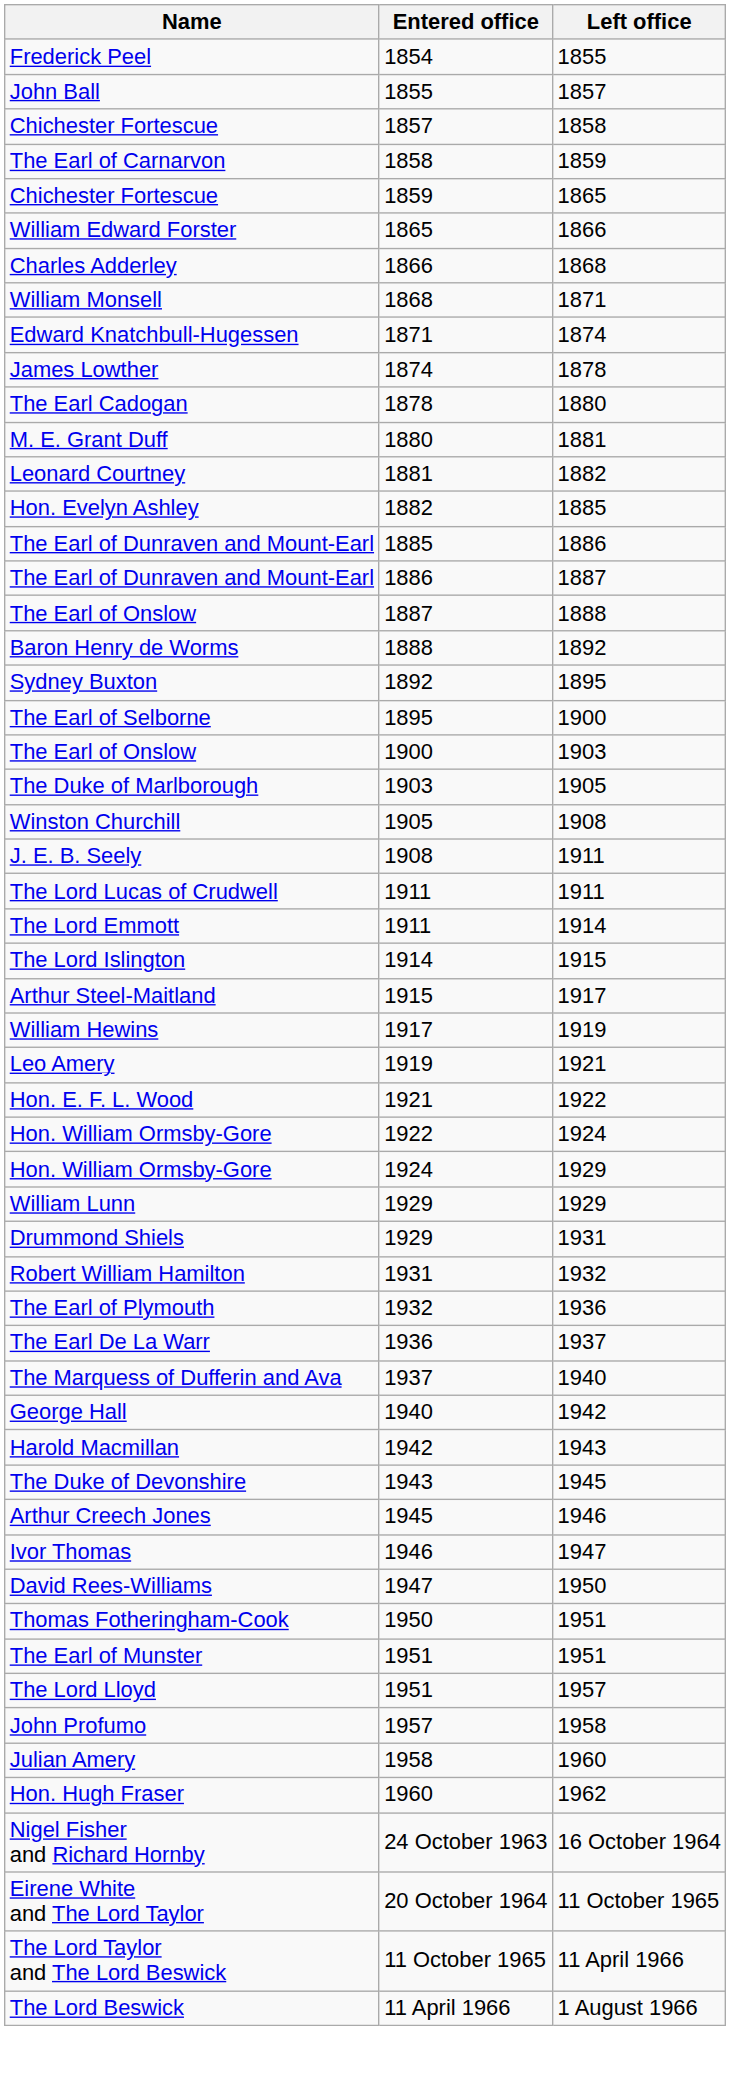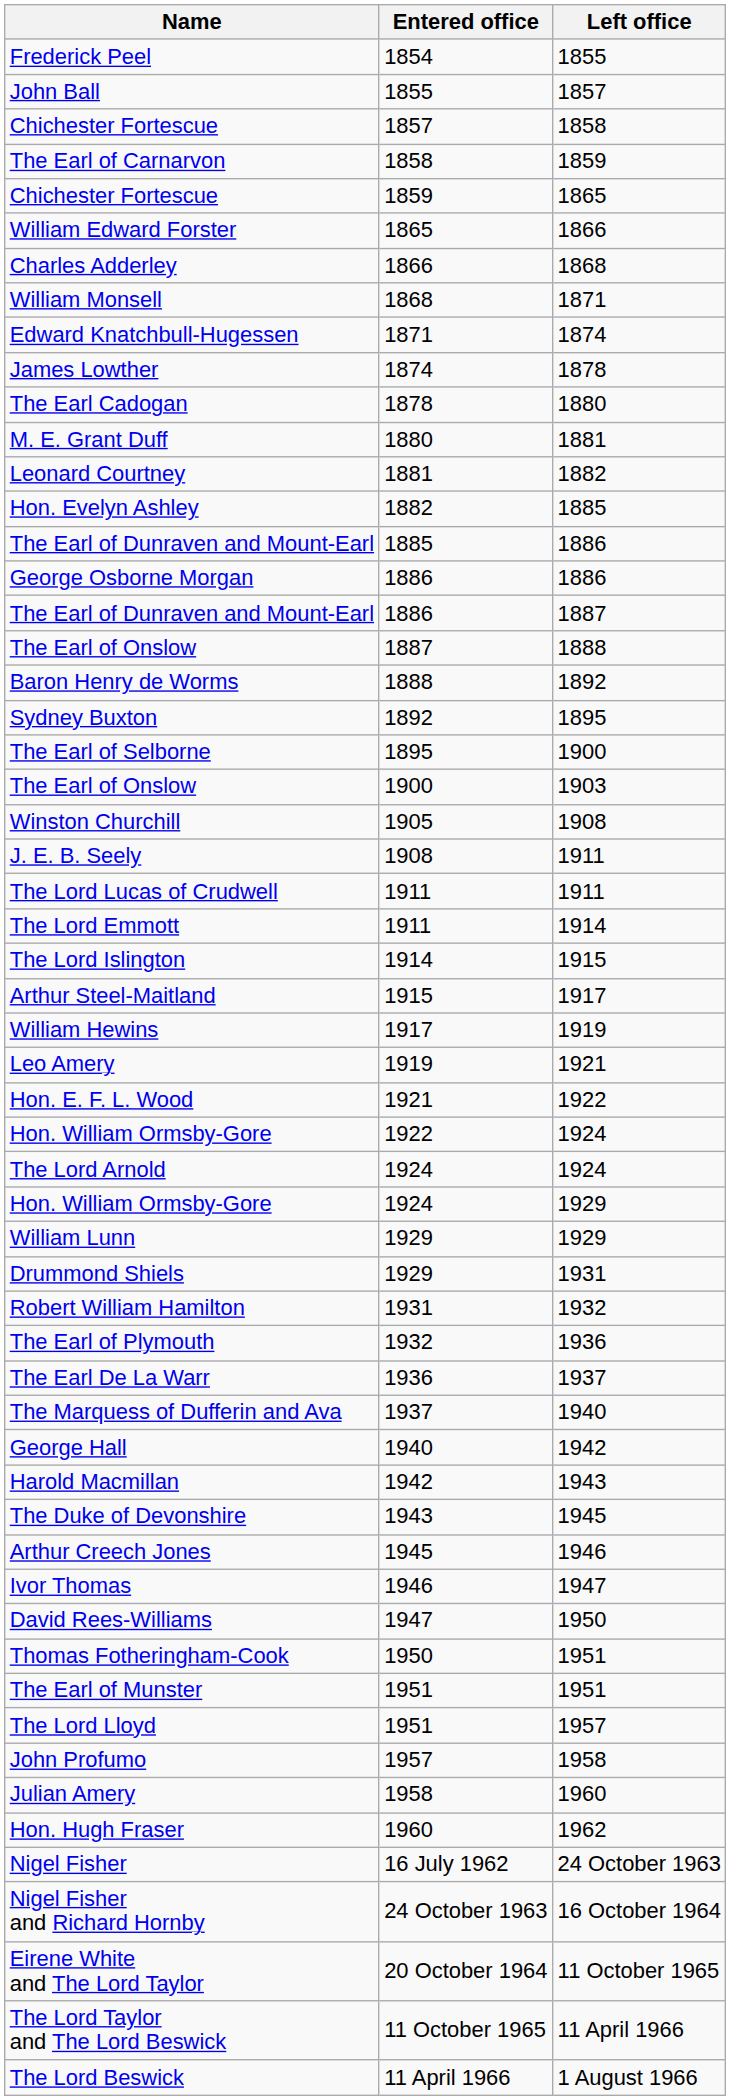+ row: George Osborne Morgan | 1886 | 1886
- row: The Duke of Marlborough | 1903 | 1905
+ row: The Lord Arnold | 1924 | 1924
+ row: Nigel Fisher | 16 July 1962 | 24 October 1963
